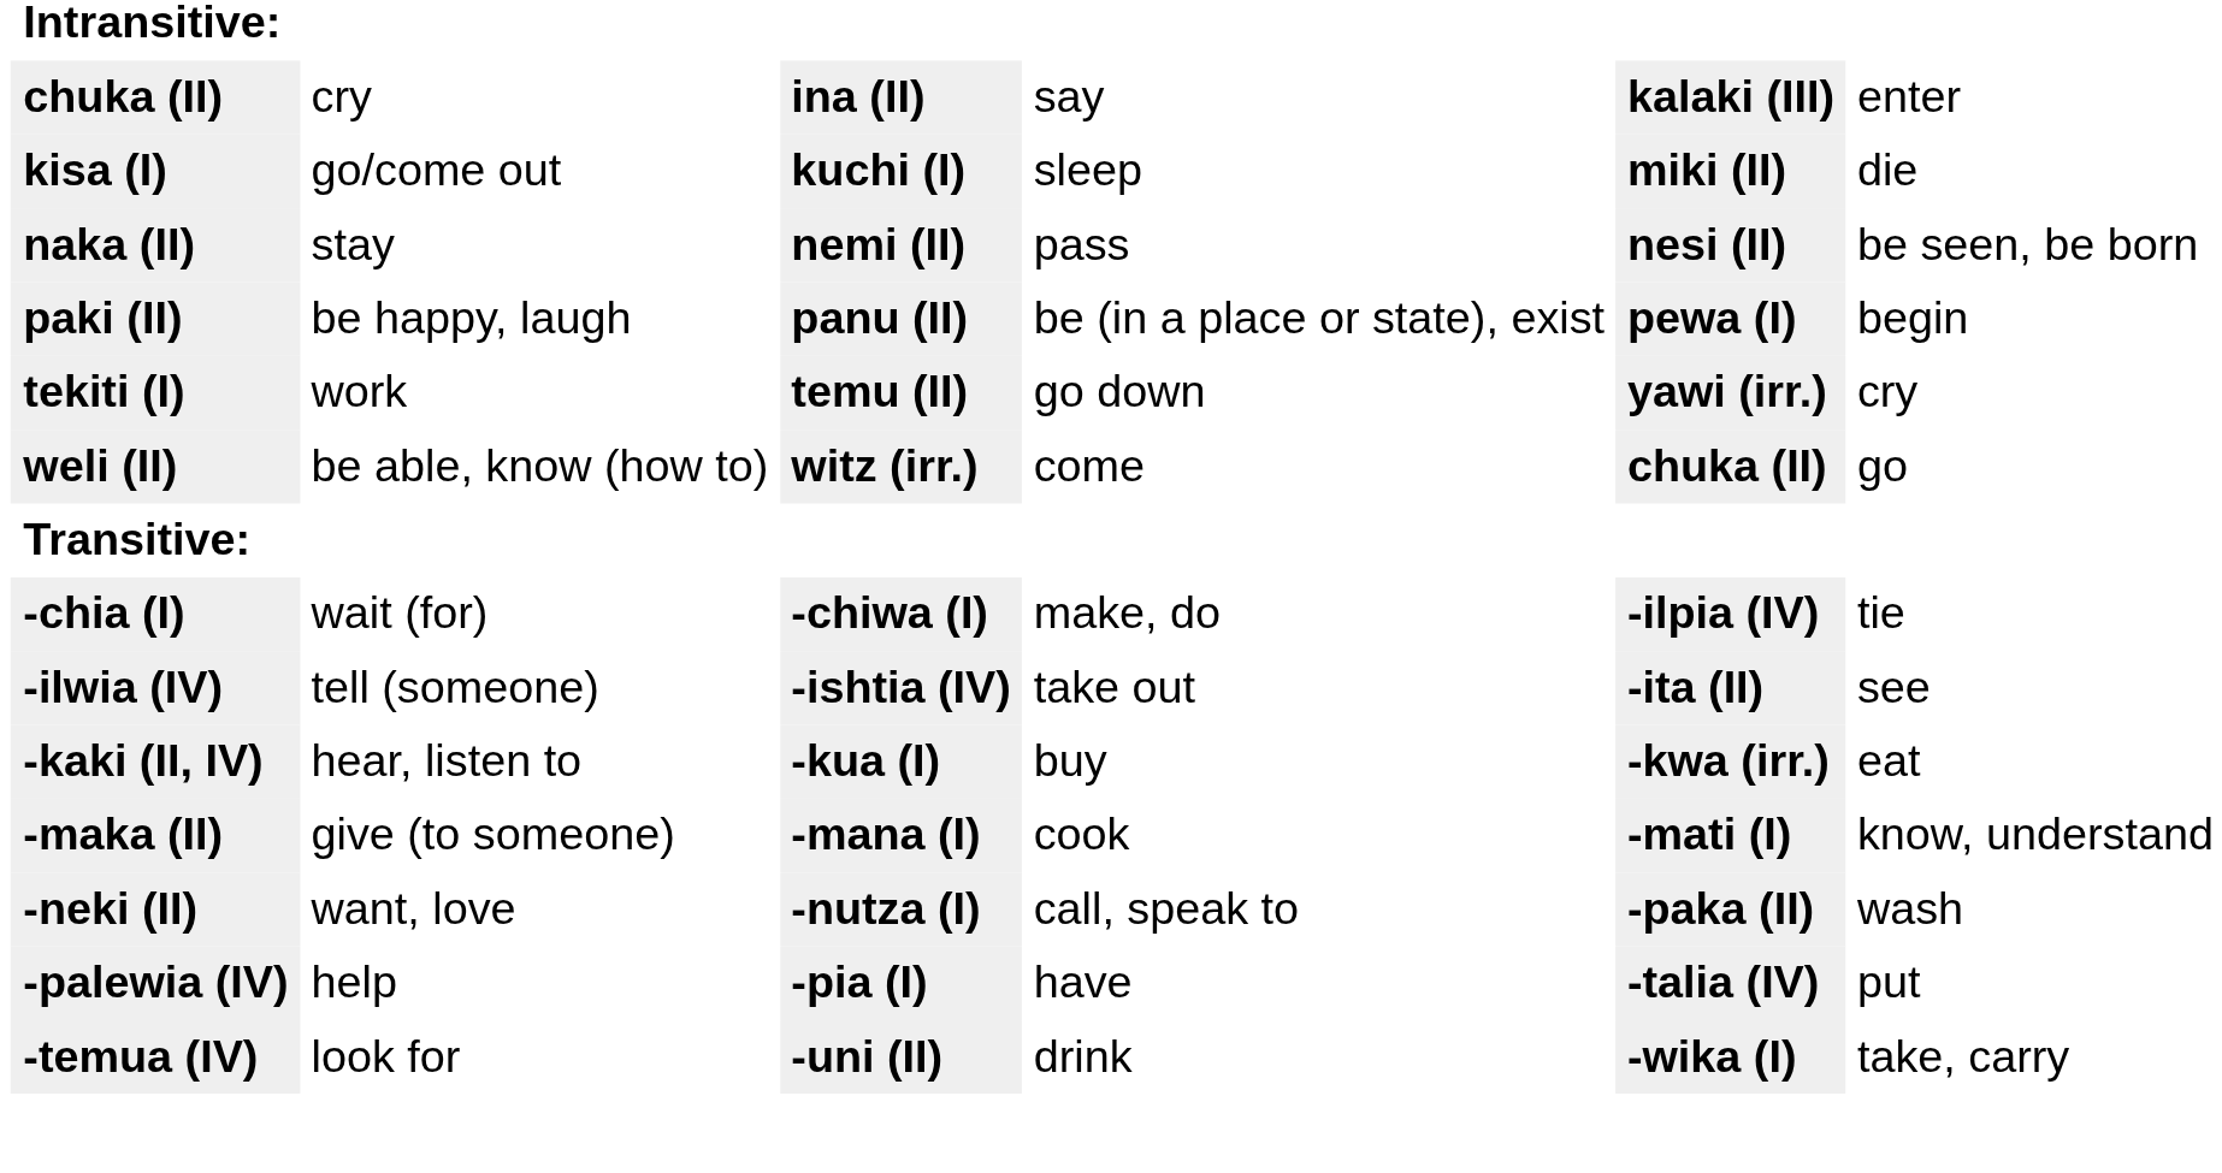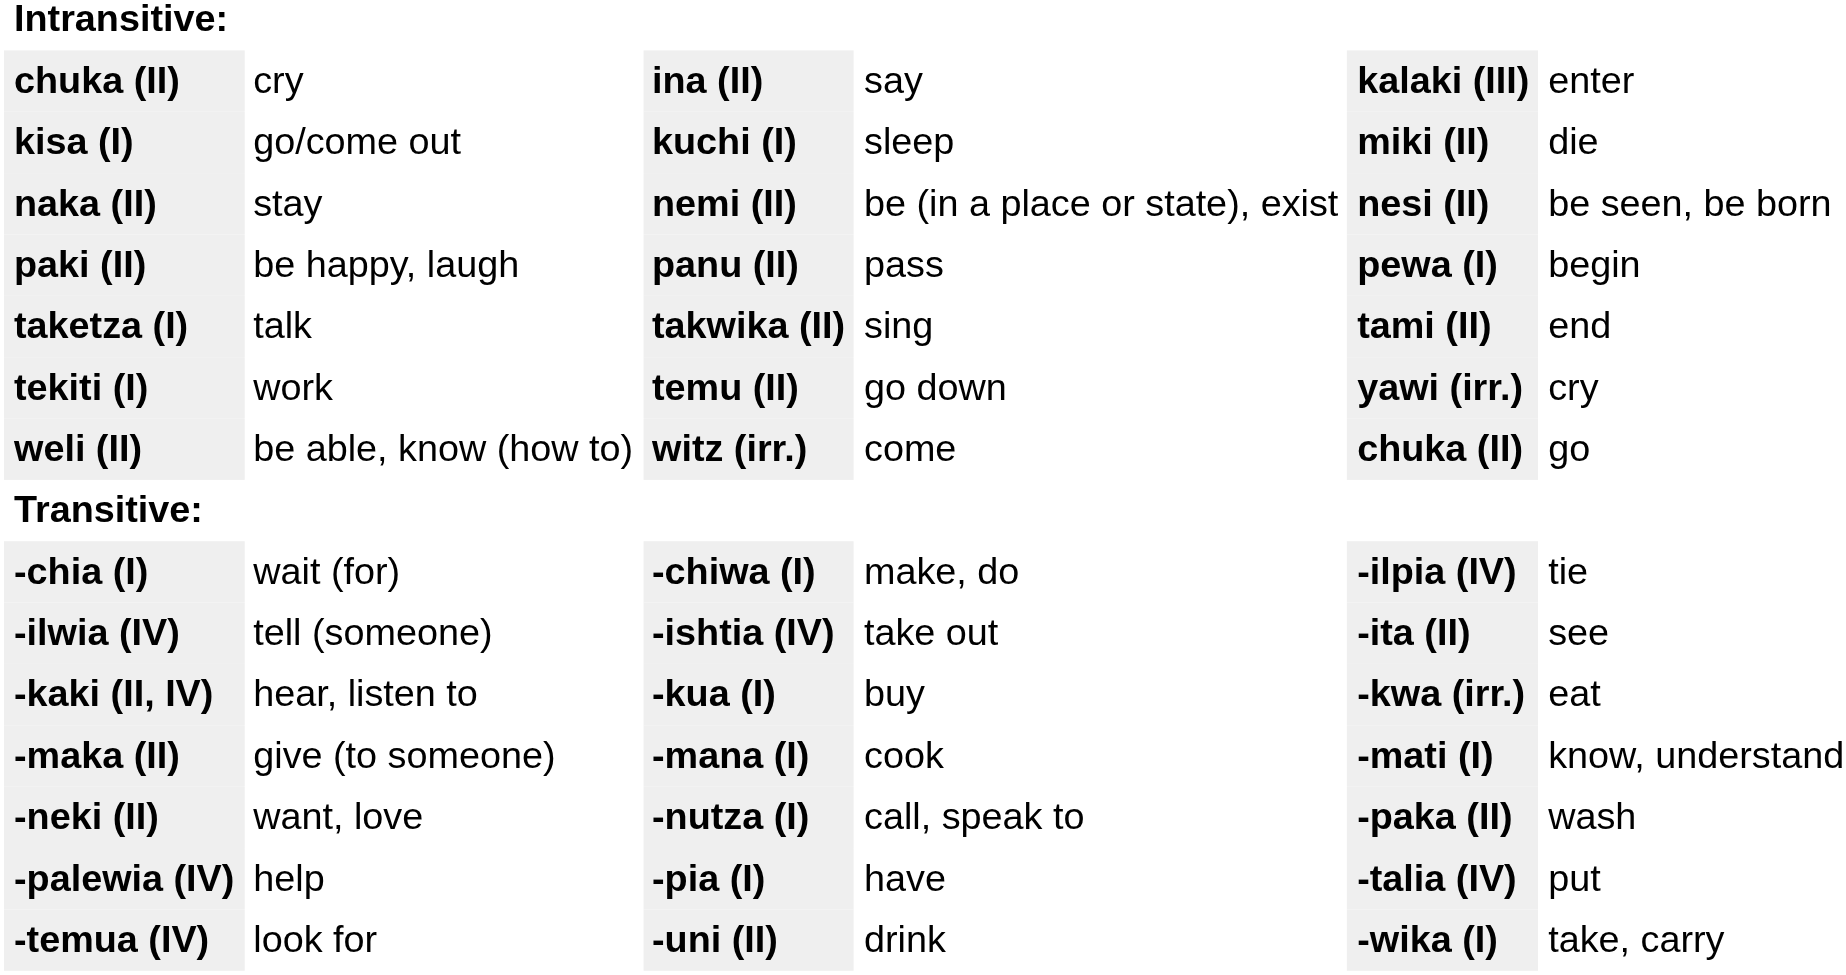naka (II) | column 4: pass -> be (in a place or state), exist
paki (II) | column 4: be (in a place or state), exist -> pass
+ row: taketza (I) | talk | takwika (II) | sing | tami (II) | end
